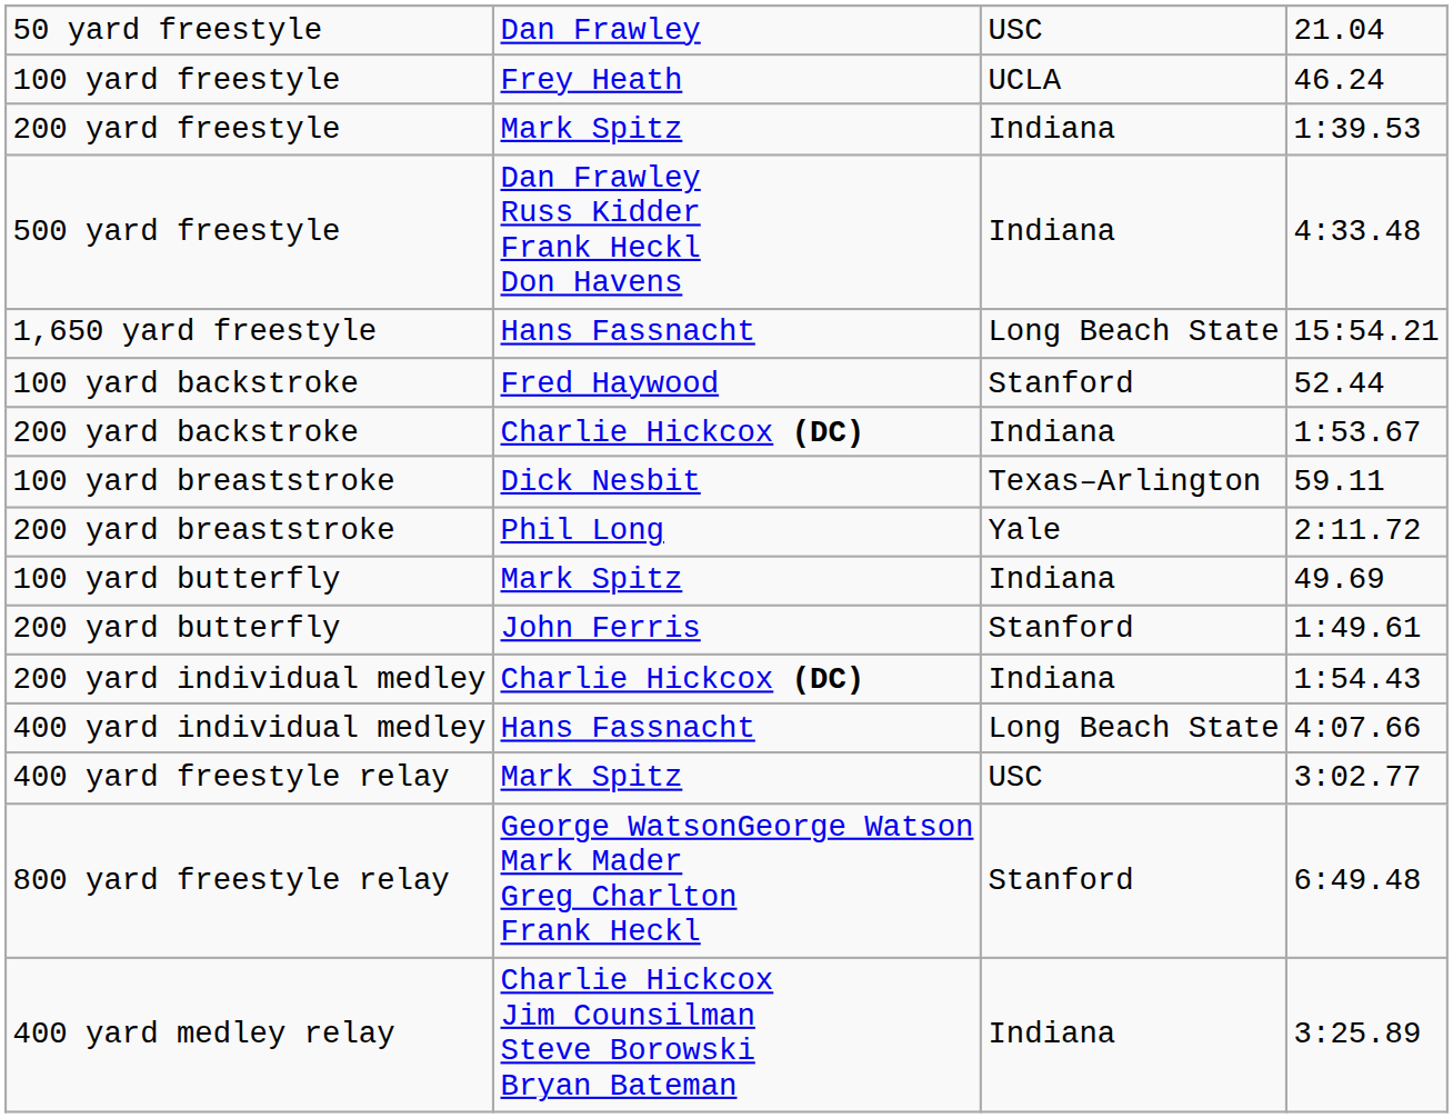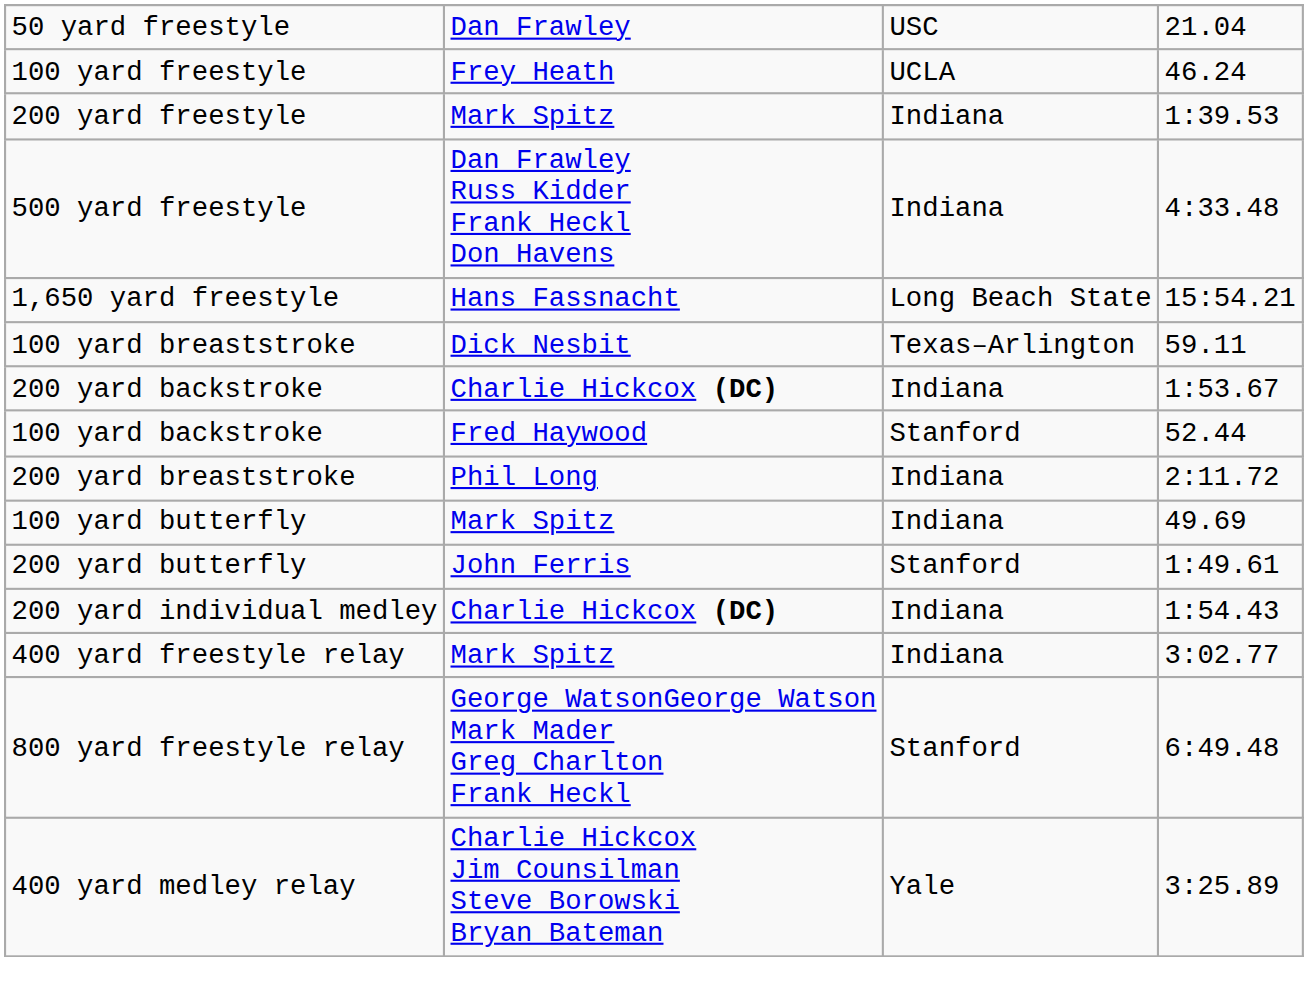rows swapped: 100 yard backstroke <-> 100 yard breaststroke
200 yard breaststroke | column 3: Yale -> Indiana
- row: 400 yard individual medley | Hans Fassnacht | Long Beach State | 4:07.66
400 yard freestyle relay | column 3: USC -> Indiana
400 yard medley relay | column 3: Indiana -> Yale
